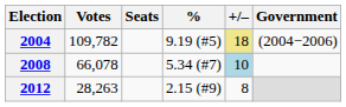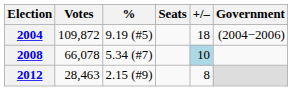columns swapped: % <-> Seats
2004 | Votes: 109,782 -> 109,872
2004 | +/–: khaki background -> no background
2012 | Votes: 28,263 -> 28,463
